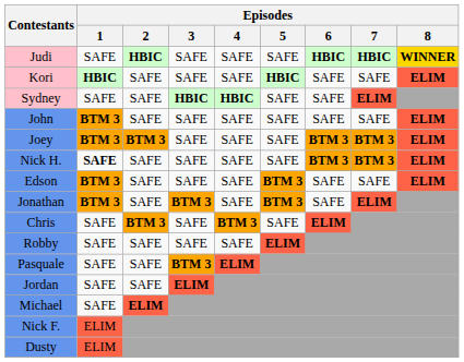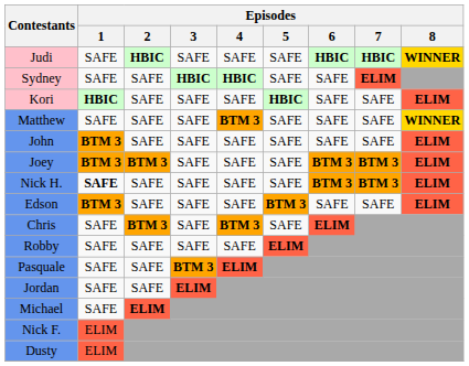rows swapped: Kori <-> Sydney
+ row: Matthew | SAFE | SAFE | SAFE | BTM 3 | SAFE | SAFE | SAFE | WINNER
- row: Jonathan | BTM 3 | SAFE | BTM 3 | SAFE | BTM 3 | SAFE | ELIM
